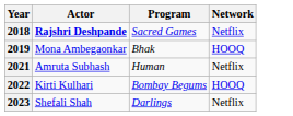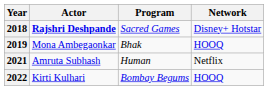2018 | Network: Netflix -> Disney+ Hotstar
- row: 2023 | Shefali Shah | Darlings | Netflix
